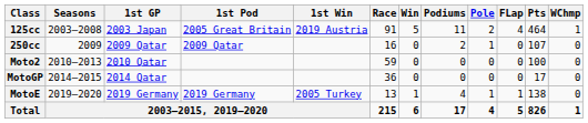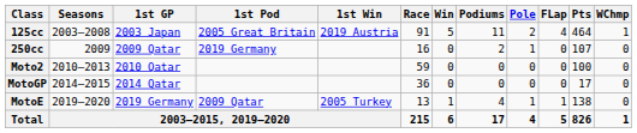250cc | 1st Pod: 2009 Qatar -> 2019 Germany
MotoE | 1st Pod: 2019 Germany -> 2009 Qatar
